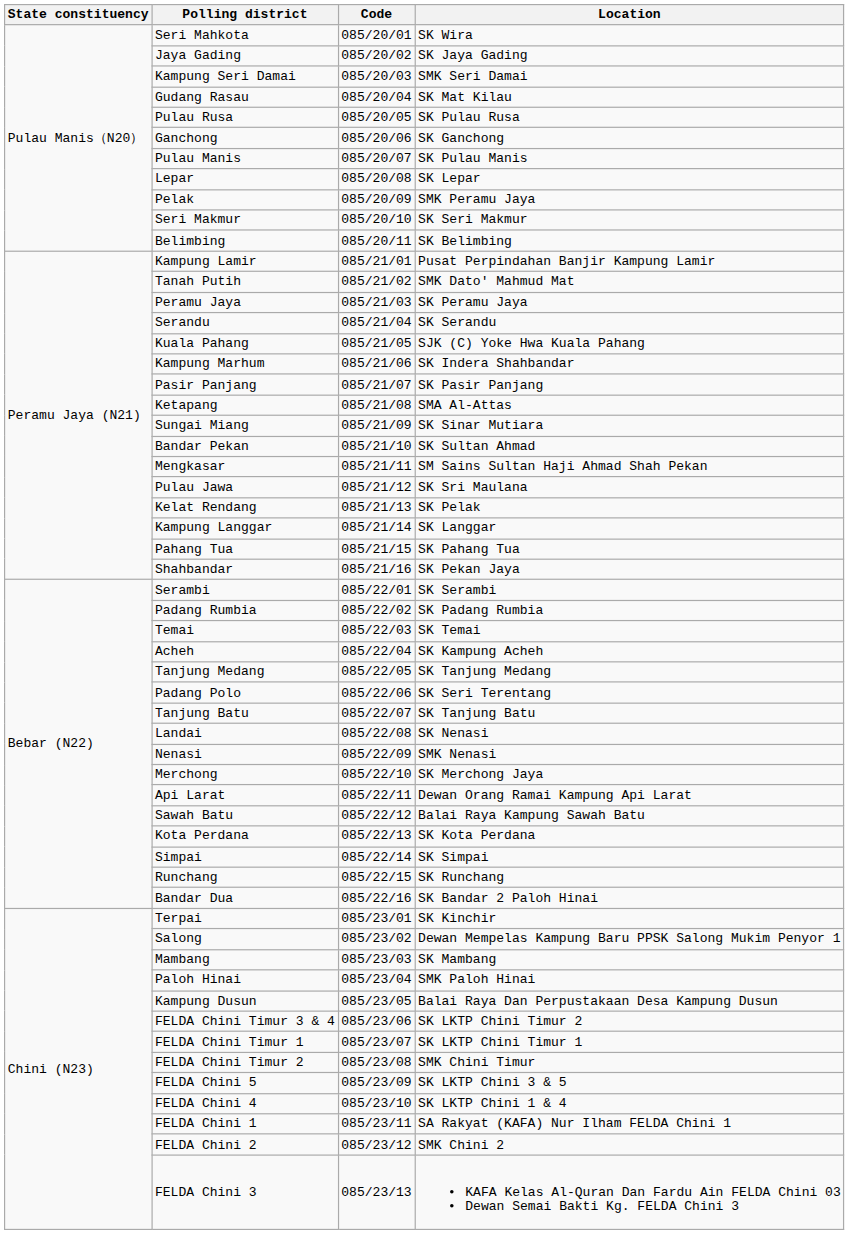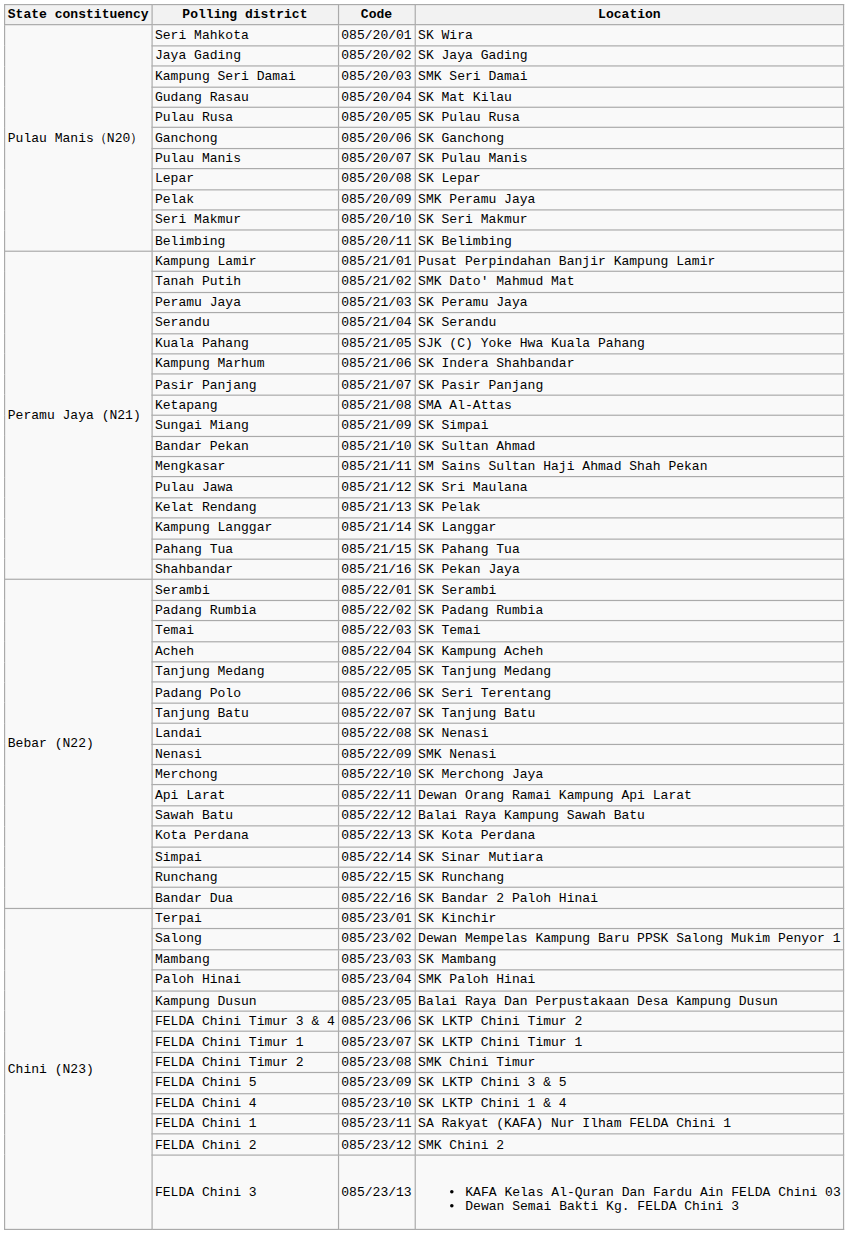Sungai Miang | Location: SK Sinar Mutiara -> SK Simpai
Simpai | Location: SK Simpai -> SK Sinar Mutiara
